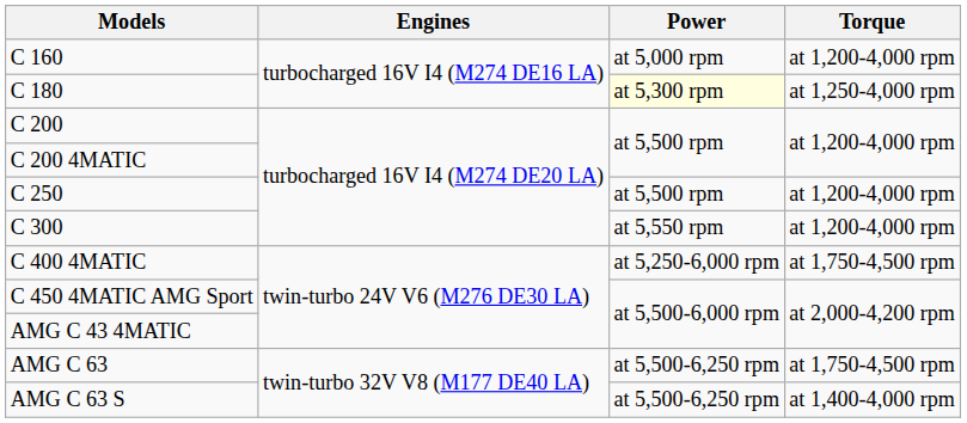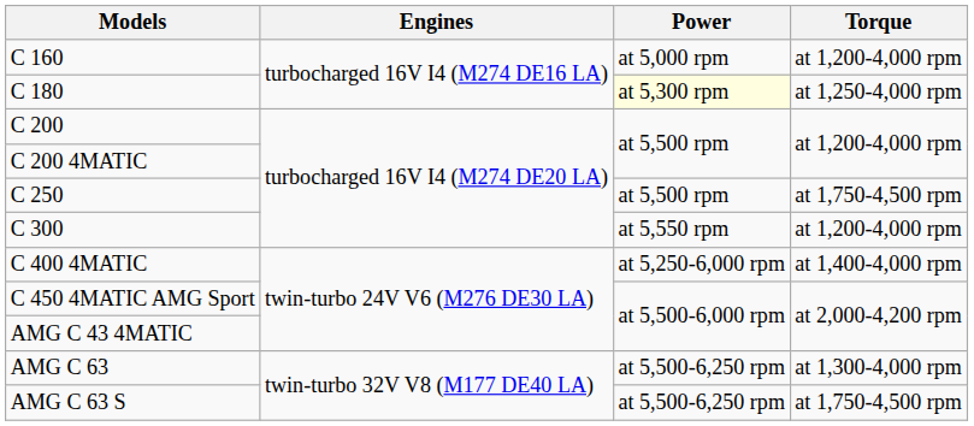C 250 | Torque: at 1,200-4,000 rpm -> at 1,750-4,500 rpm
C 400 4MATIC | Torque: at 1,750-4,500 rpm -> at 1,400-4,000 rpm
AMG C 63 | Torque: at 1,750-4,500 rpm -> at 1,300-4,000 rpm
AMG C 63 S | Torque: at 1,400-4,000 rpm -> at 1,750-4,500 rpm
